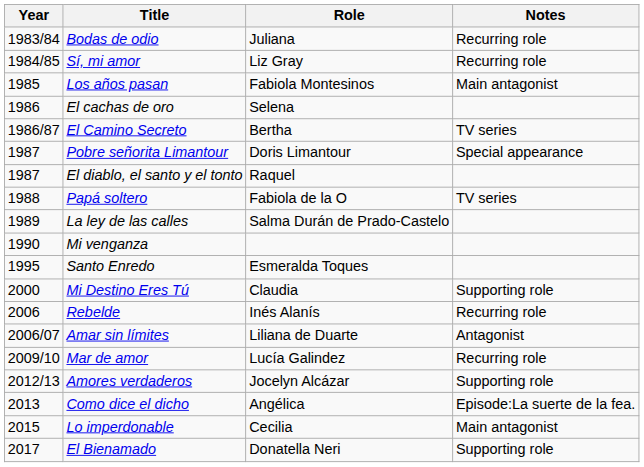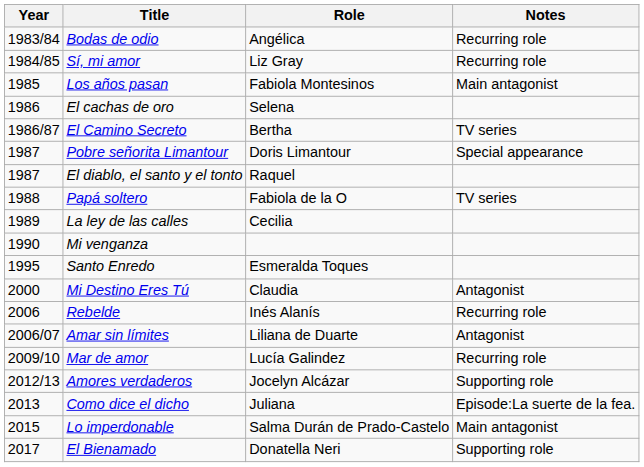Bodas de odio | Role: Juliana -> Angélica
La ley de las calles | Role: Salma Durán de Prado-Castelo -> Cecilia
Mi Destino Eres Tú | Notes: Supporting role -> Antagonist
Como dice el dicho | Role: Angélica -> Juliana
Lo imperdonable | Role: Cecilia -> Salma Durán de Prado-Castelo
